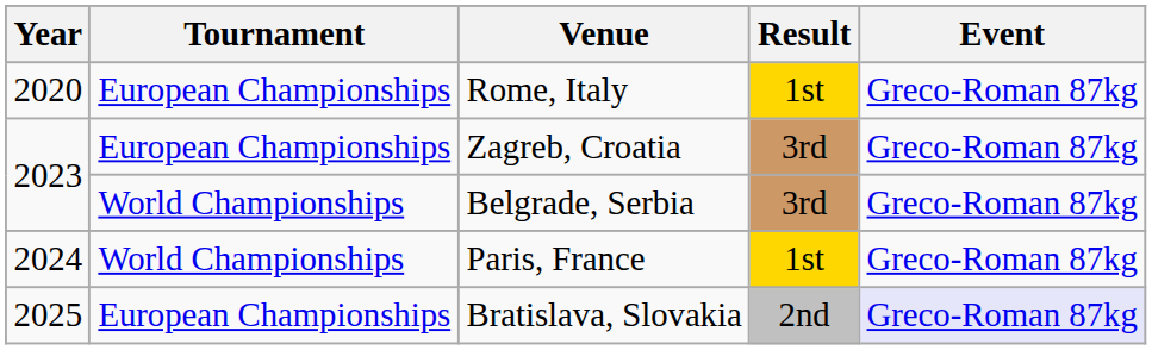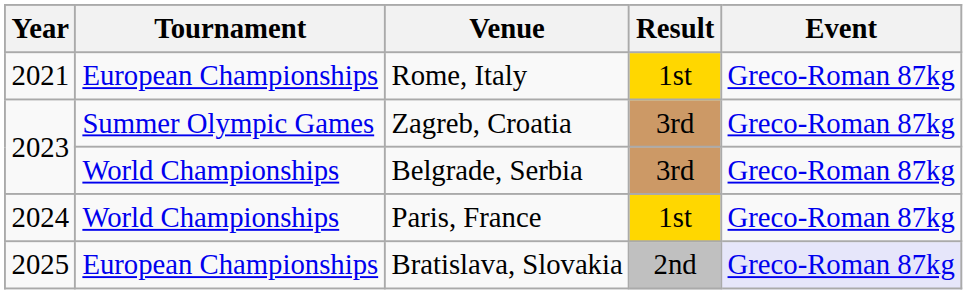Rome, Italy | Year: 2020 -> 2021
Zagreb, Croatia | Tournament: European Championships -> Summer Olympic Games
